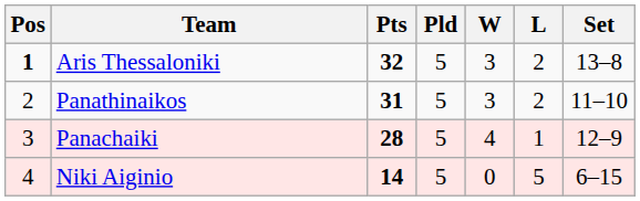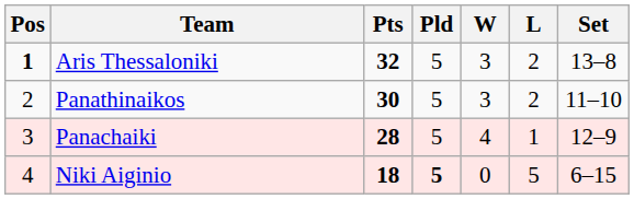Panathinaikos | Pts: 31 -> 30
Niki Aiginio | Pts: 14 -> 18
Niki Aiginio | Pld: normal -> bold
